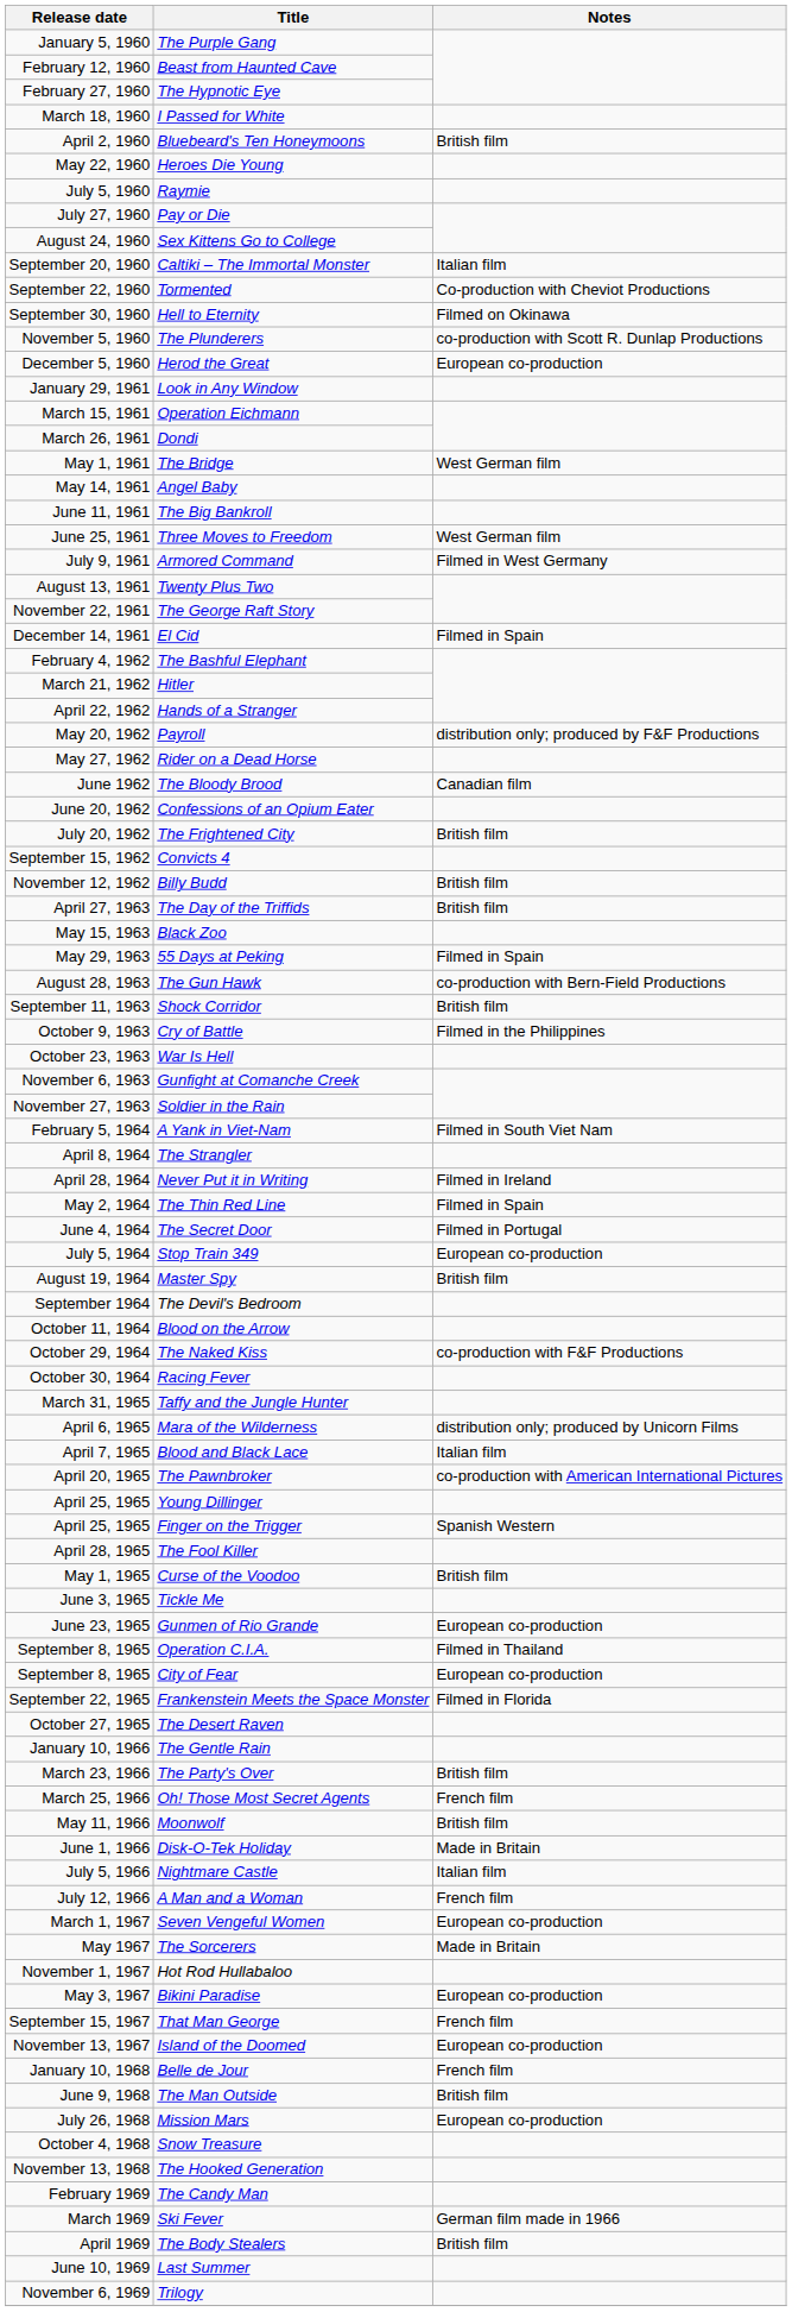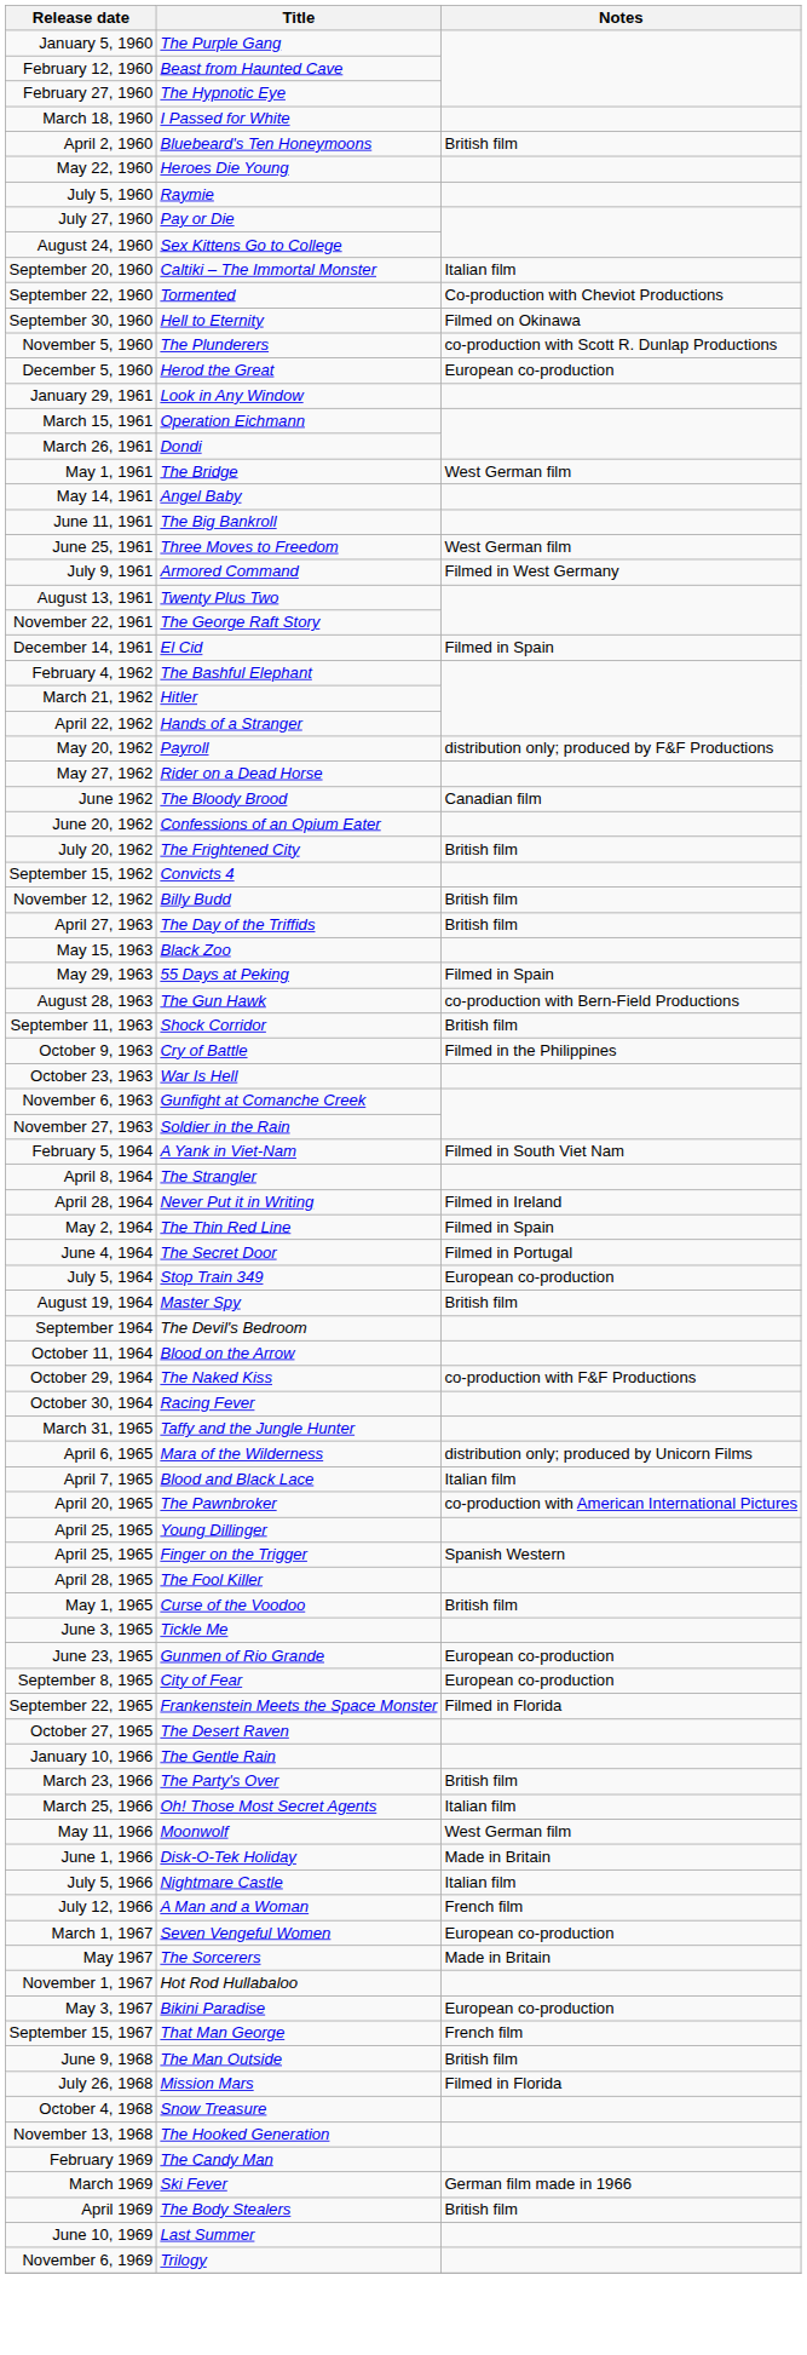- row: September 8, 1965 | Operation C.I.A. | Filmed in Thailand
Oh! Those Most Secret Agents | Notes: French film -> Italian film
Moonwolf | Notes: British film -> West German film
- row: November 13, 1967 | Island of the Doomed | European co-production
- row: January 10, 1968 | Belle de Jour | French film
Mission Mars | Notes: European co-production -> Filmed in Florida
